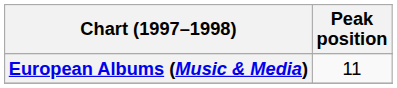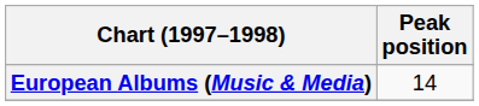European Albums (Music & Media) | Peak position: 11 -> 14
